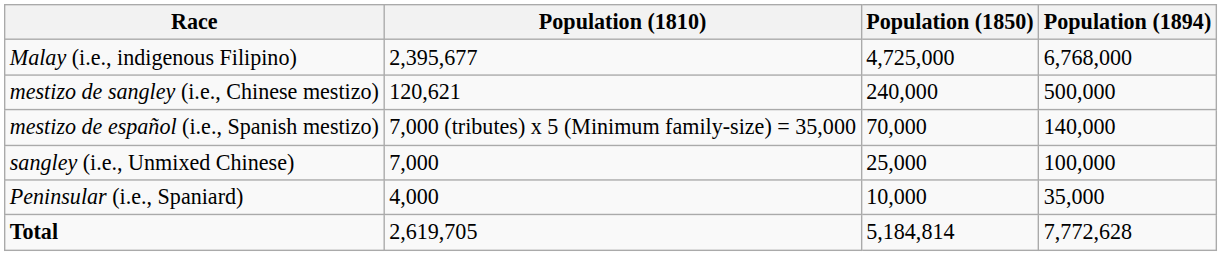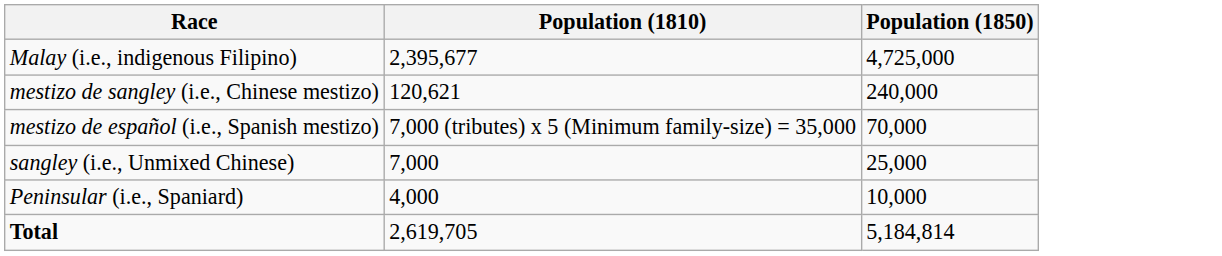- column: Population (1894) | 6,768,000 | 500,000 | 140,000 | 100,000 | 35,000 | 7,772,628
